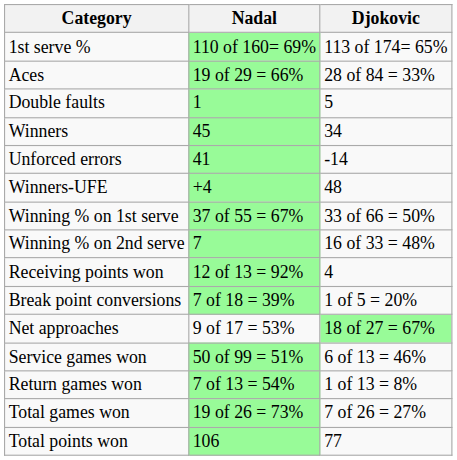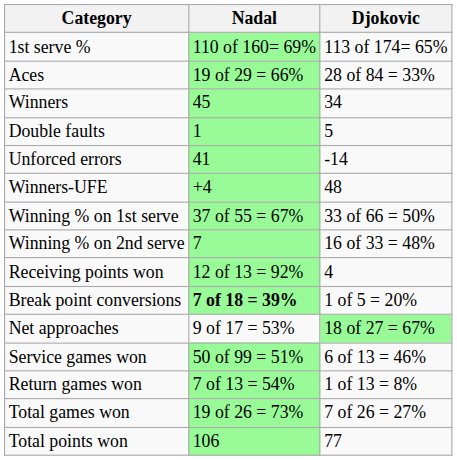rows swapped: Double faults <-> Winners
Break point conversions | Nadal: normal -> bold
